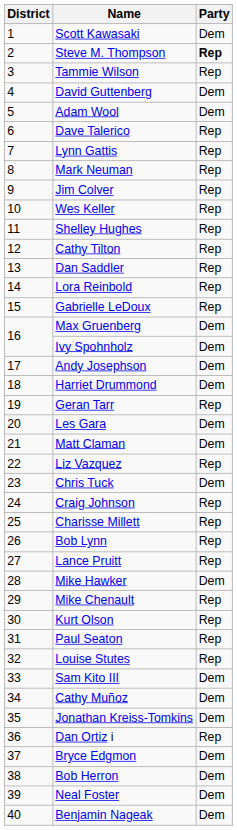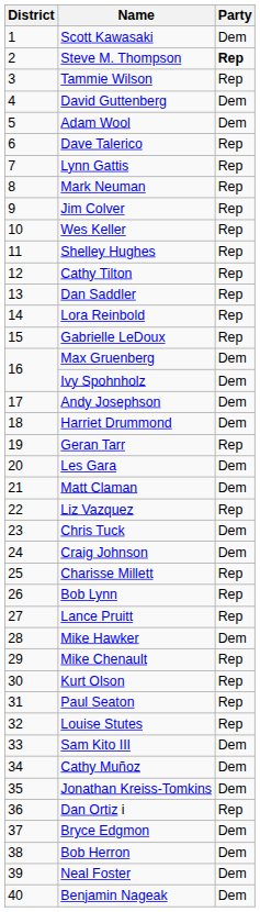Craig Johnson | Party: Rep -> Dem
